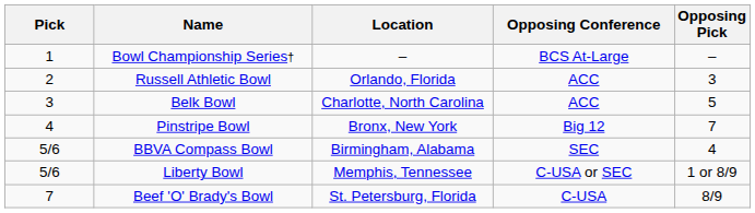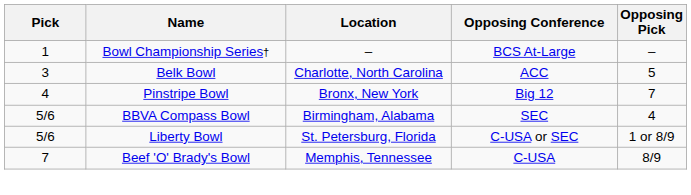- row: 2 | Russell Athletic Bowl | Orlando, Florida | ACC | 3
Liberty Bowl | Location: Memphis, Tennessee -> St. Petersburg, Florida
Beef 'O' Brady's Bowl | Location: St. Petersburg, Florida -> Memphis, Tennessee
